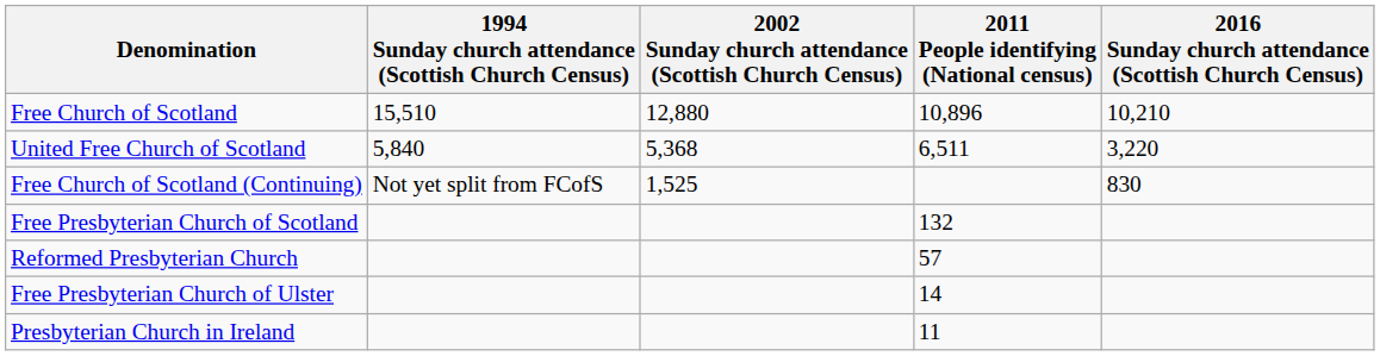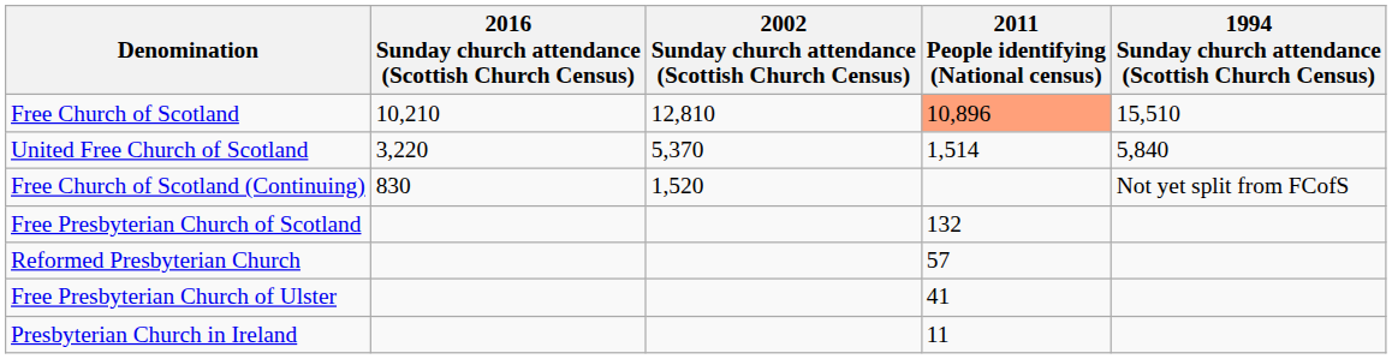columns swapped: 1994 Sunday church attendance (Scottish Church Census) <-> 2016 Sunday church attendance (Scottish Church Census)
Free Church of Scotland | 2002 Sunday church attendance (Scottish Church Census): 12,880 -> 12,810
Free Church of Scotland | 2011 People identifying (National census): no background -> lightsalmon background
United Free Church of Scotland | 2002 Sunday church attendance (Scottish Church Census): 5,368 -> 5,370
United Free Church of Scotland | 2011 People identifying (National census): 6,511 -> 1,514
Free Church of Scotland (Continuing) | 2002 Sunday church attendance (Scottish Church Census): 1,525 -> 1,520
Free Presbyterian Church of Ulster | 2011 People identifying (National census): 14 -> 41
